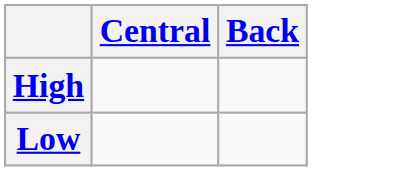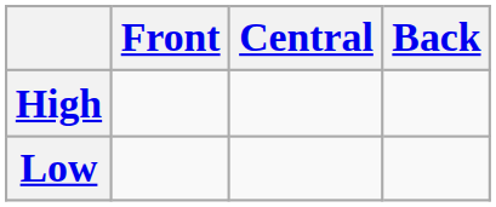+ column: Front
